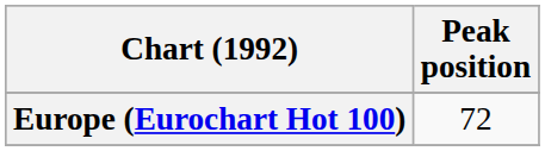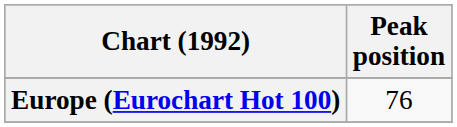Europe (Eurochart Hot 100) | Peak position: 72 -> 76
